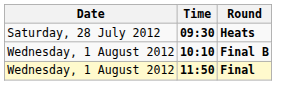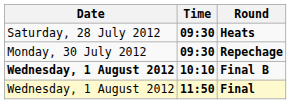+ row: Monday, 30 July 2012 | 09:30 | Repechage
Final B | Date: normal -> bold
